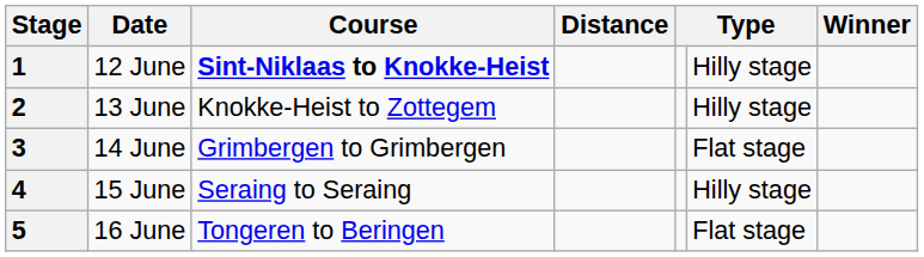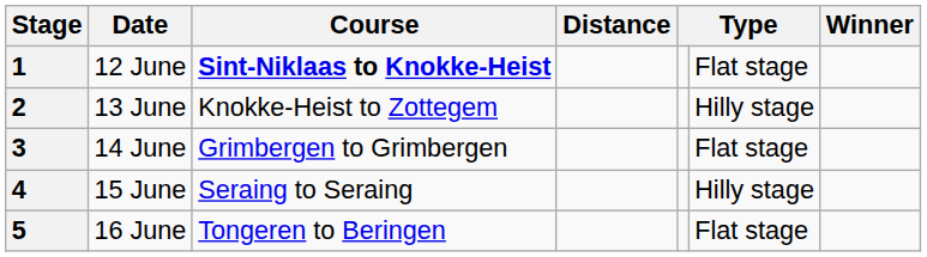1 | column 6: Hilly stage -> Flat stage
